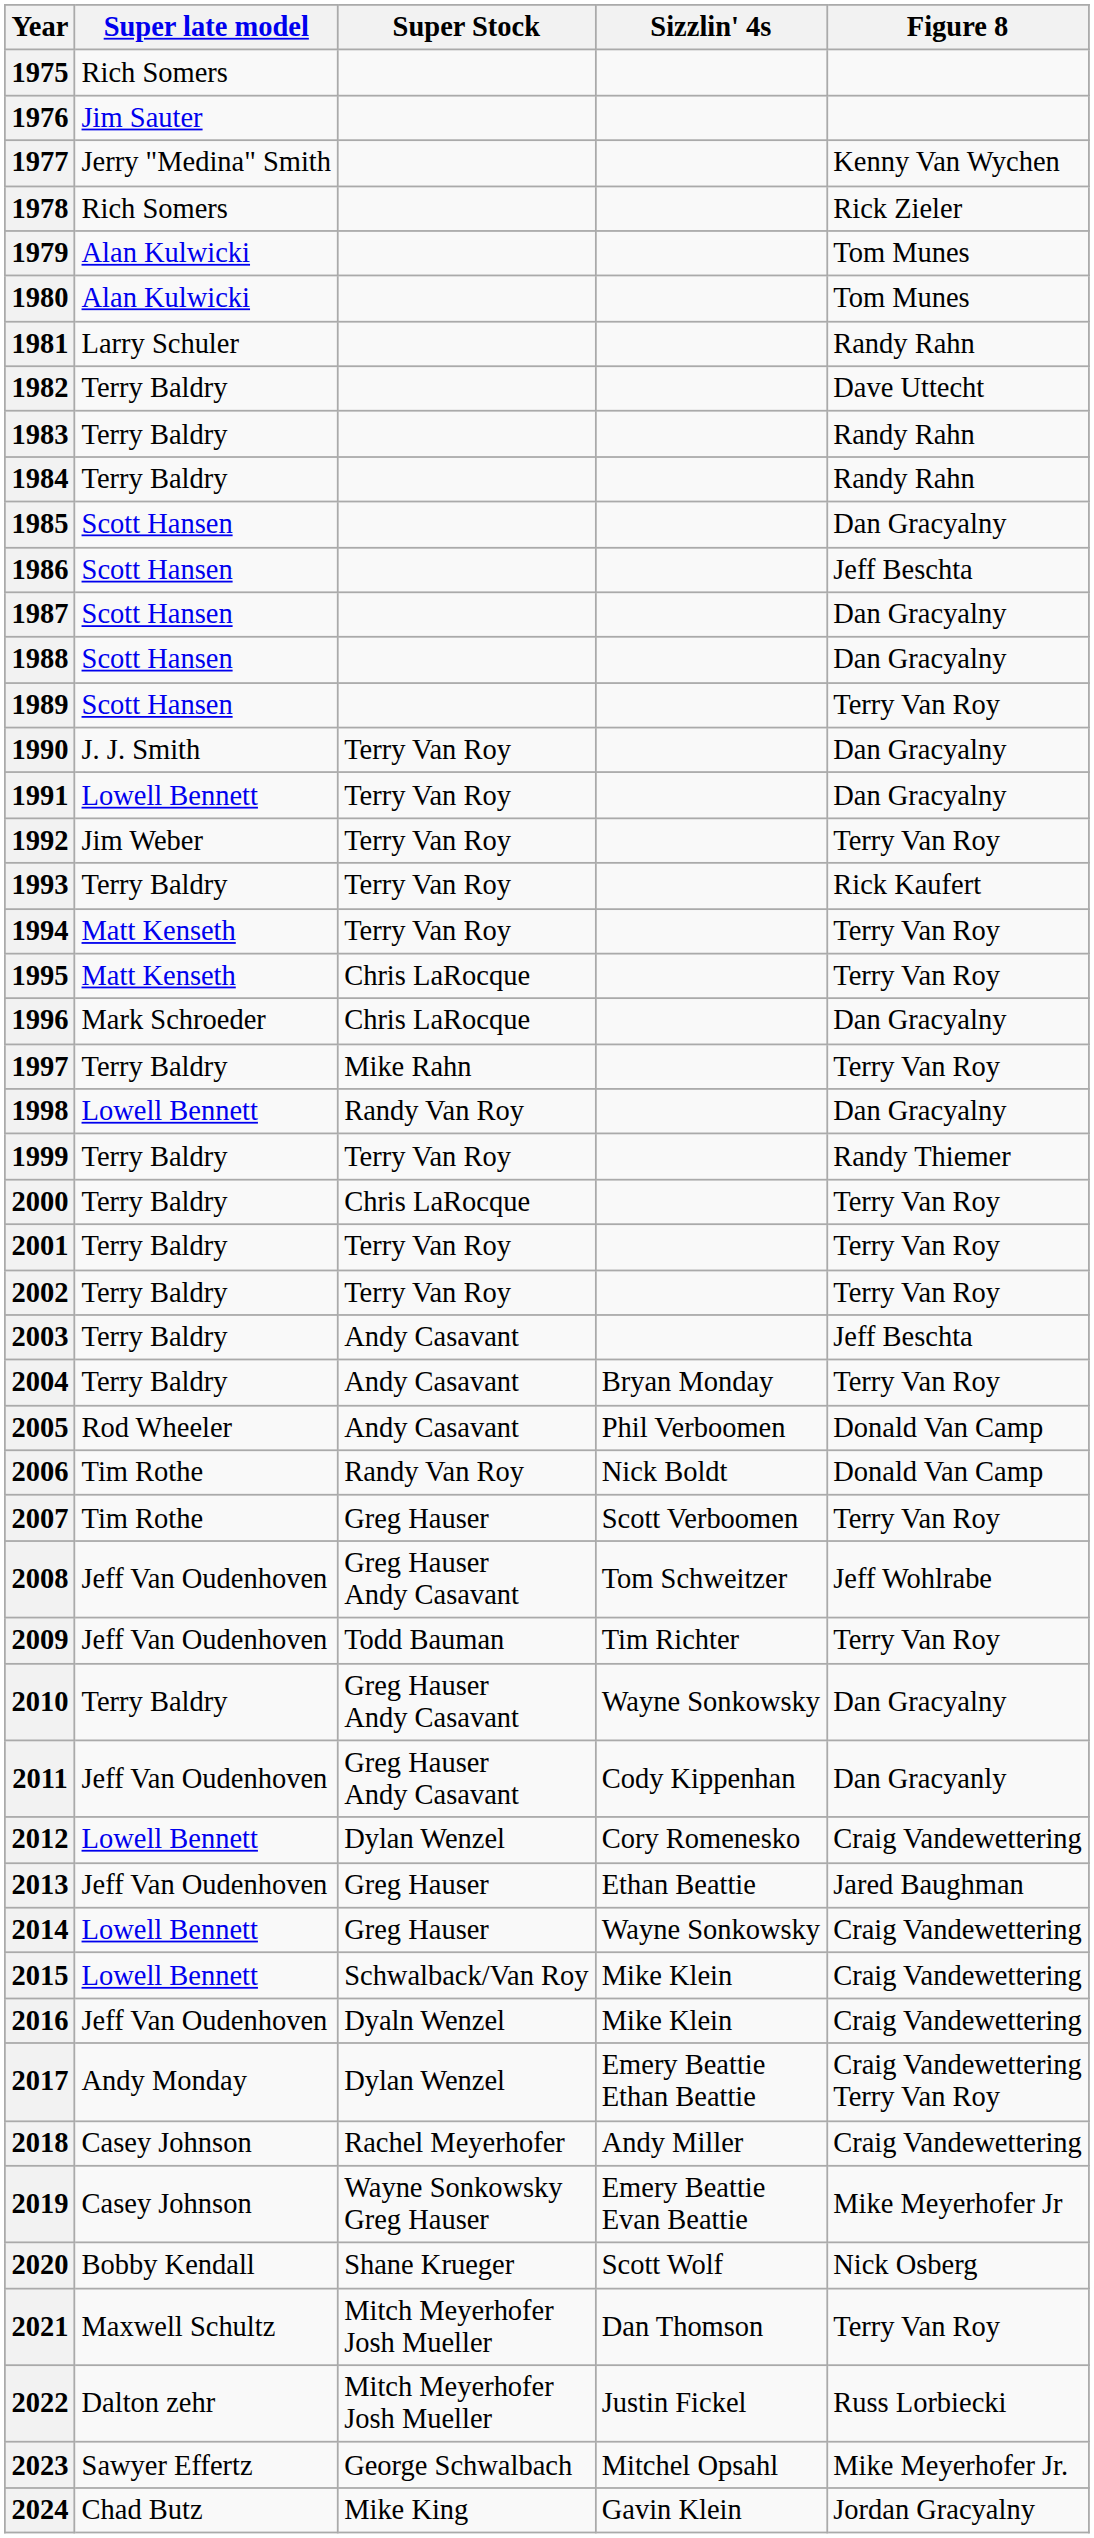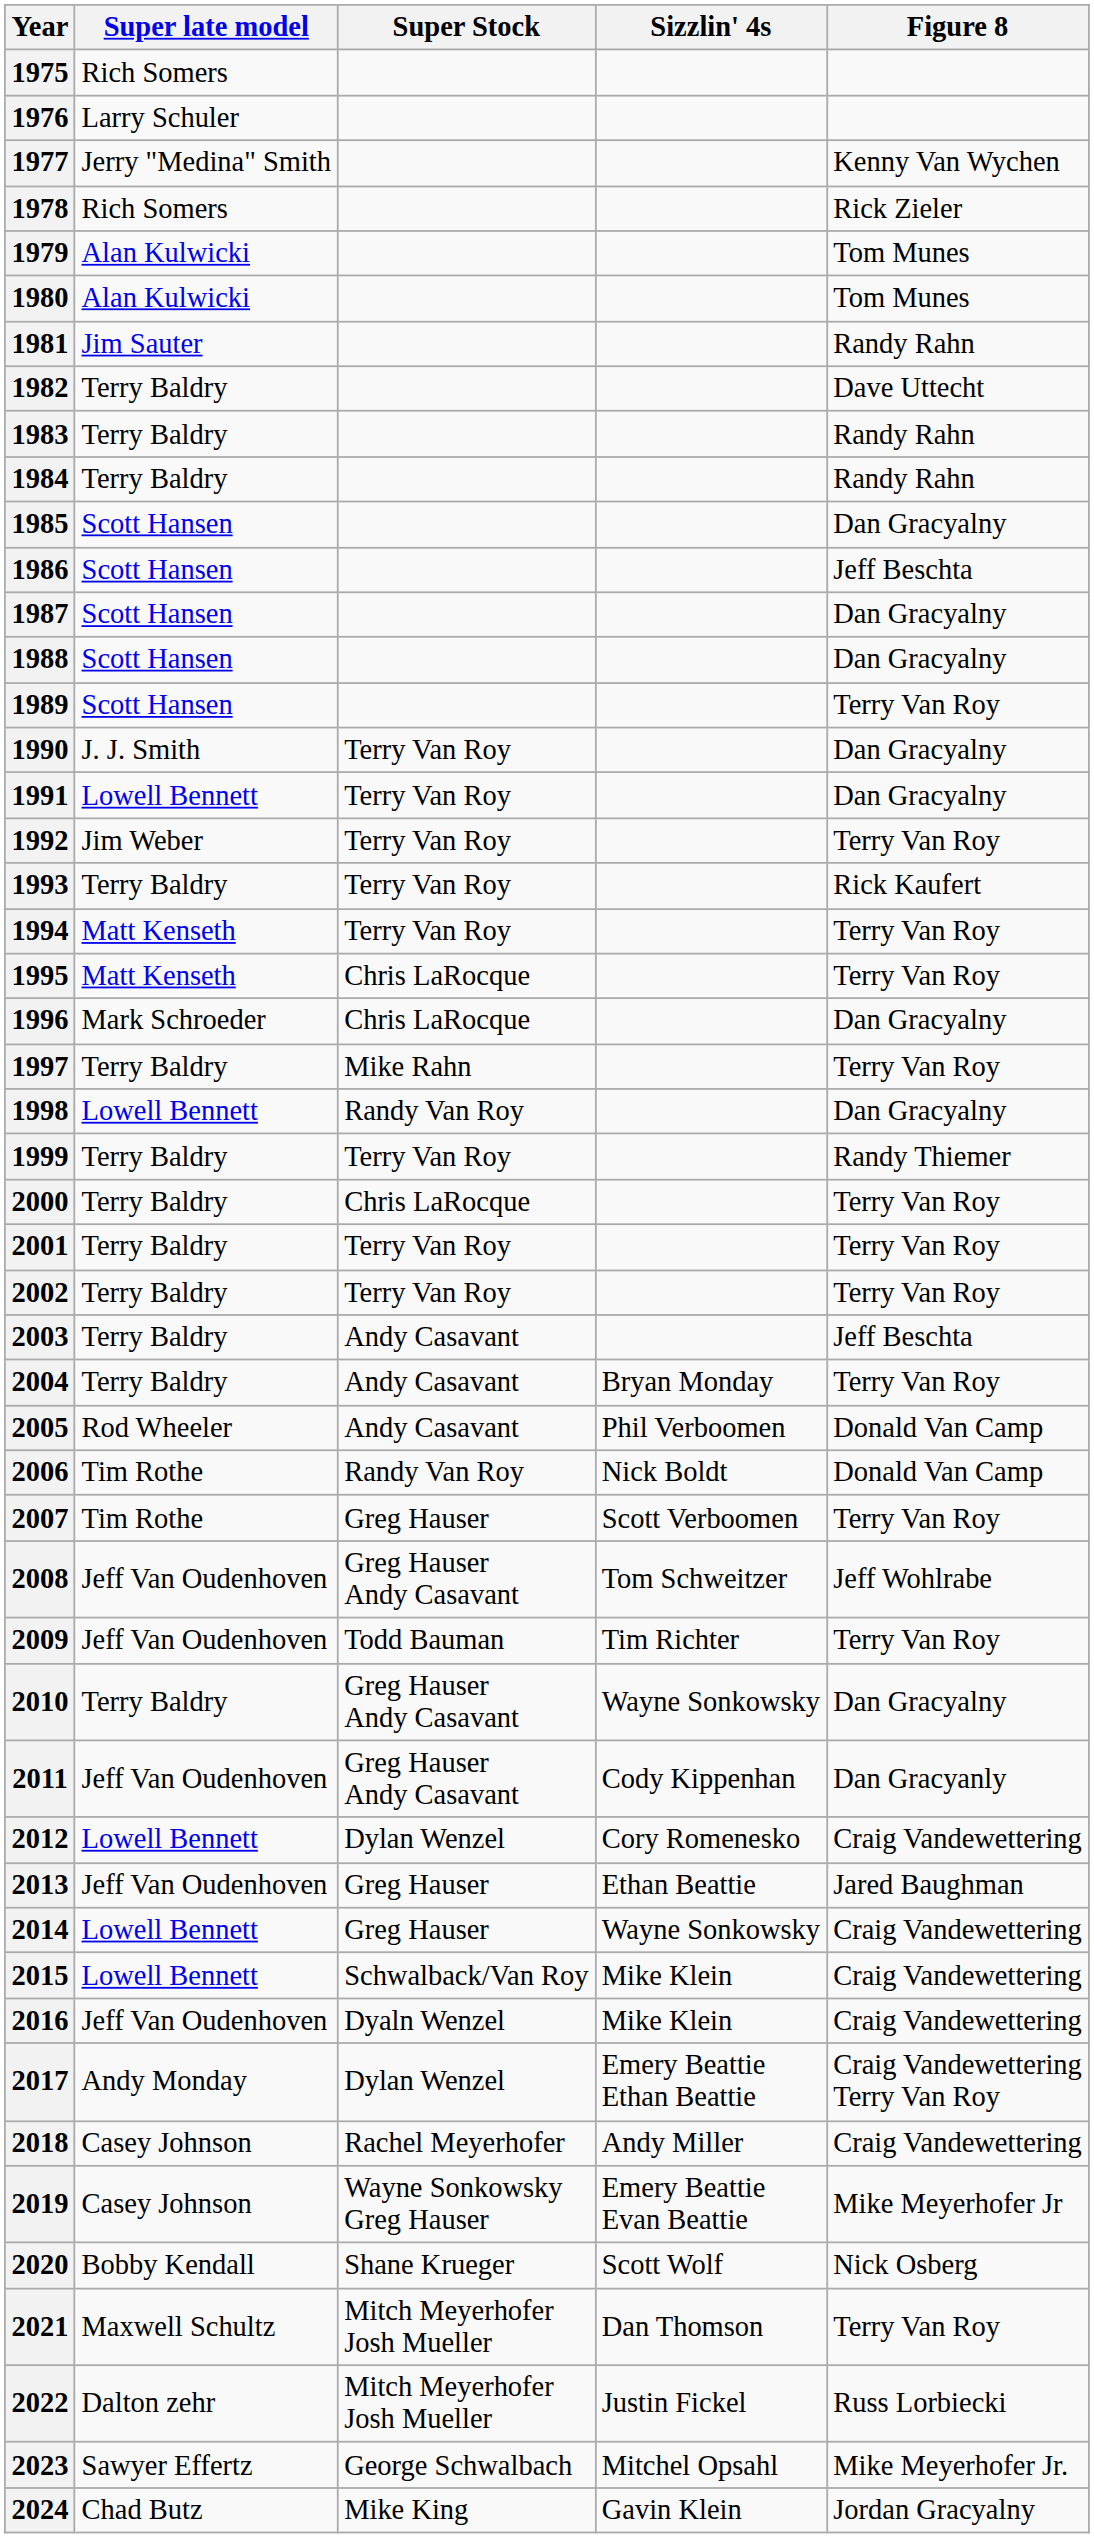1976 | Super late model: Jim Sauter -> Larry Schuler
1981 | Super late model: Larry Schuler -> Jim Sauter
